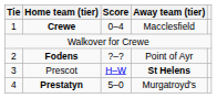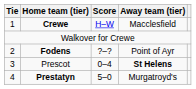Crewe | Score: 0–4 -> H–W
Prescot | Score: H–W -> 0–4
